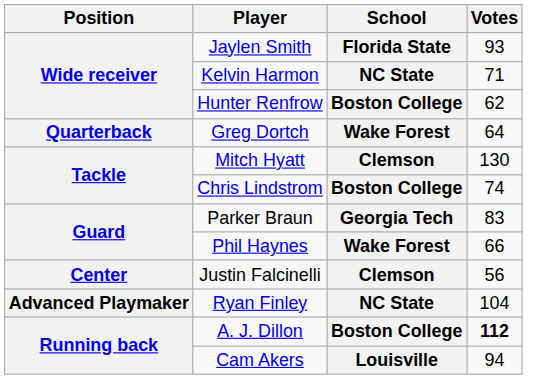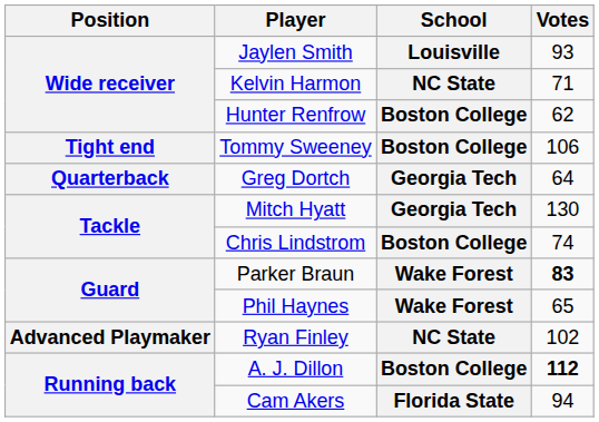Jaylen Smith | School: Florida State -> Louisville
+ row: Tight end | Tommy Sweeney | Boston College | 106
Greg Dortch | School: Wake Forest -> Georgia Tech
Mitch Hyatt | School: Clemson -> Georgia Tech
Parker Braun | School: Georgia Tech -> Wake Forest
Parker Braun | Votes: normal -> bold
Phil Haynes | Votes: 66 -> 65
- row: Center | Justin Falcinelli | Clemson | 56
Ryan Finley | Votes: 104 -> 102
Cam Akers | School: Louisville -> Florida State
